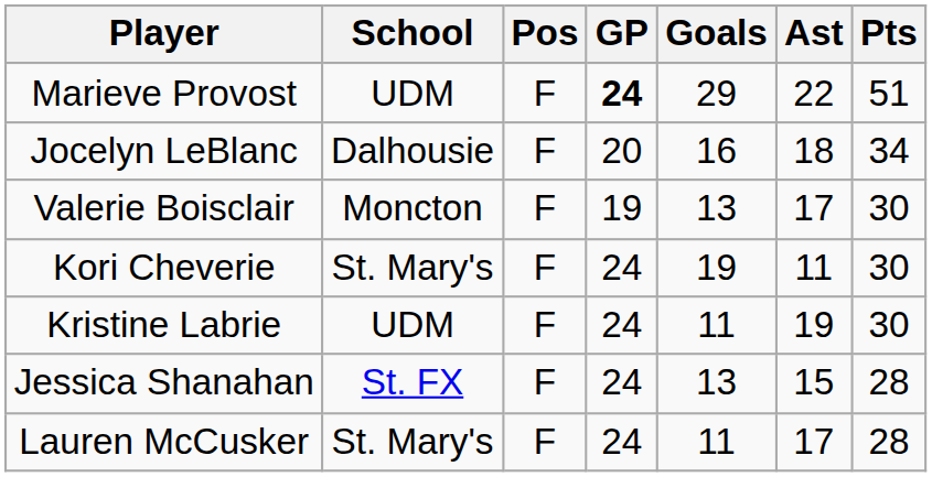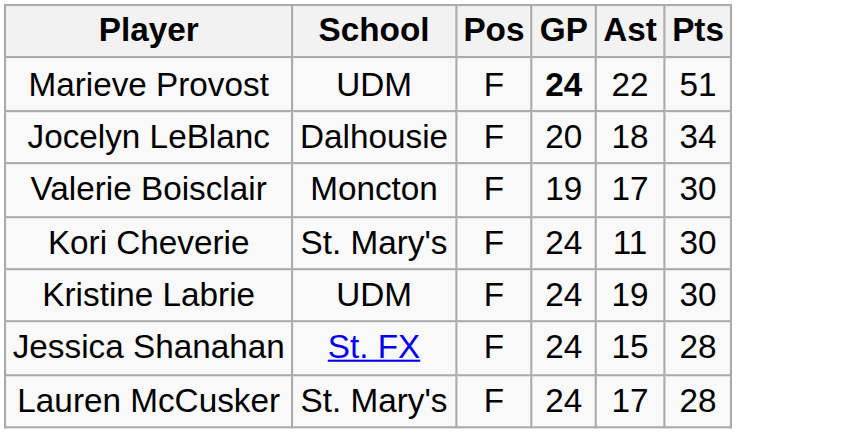- column: Goals | 29 | 16 | 13 | 19 | 11 | 13 | 11
